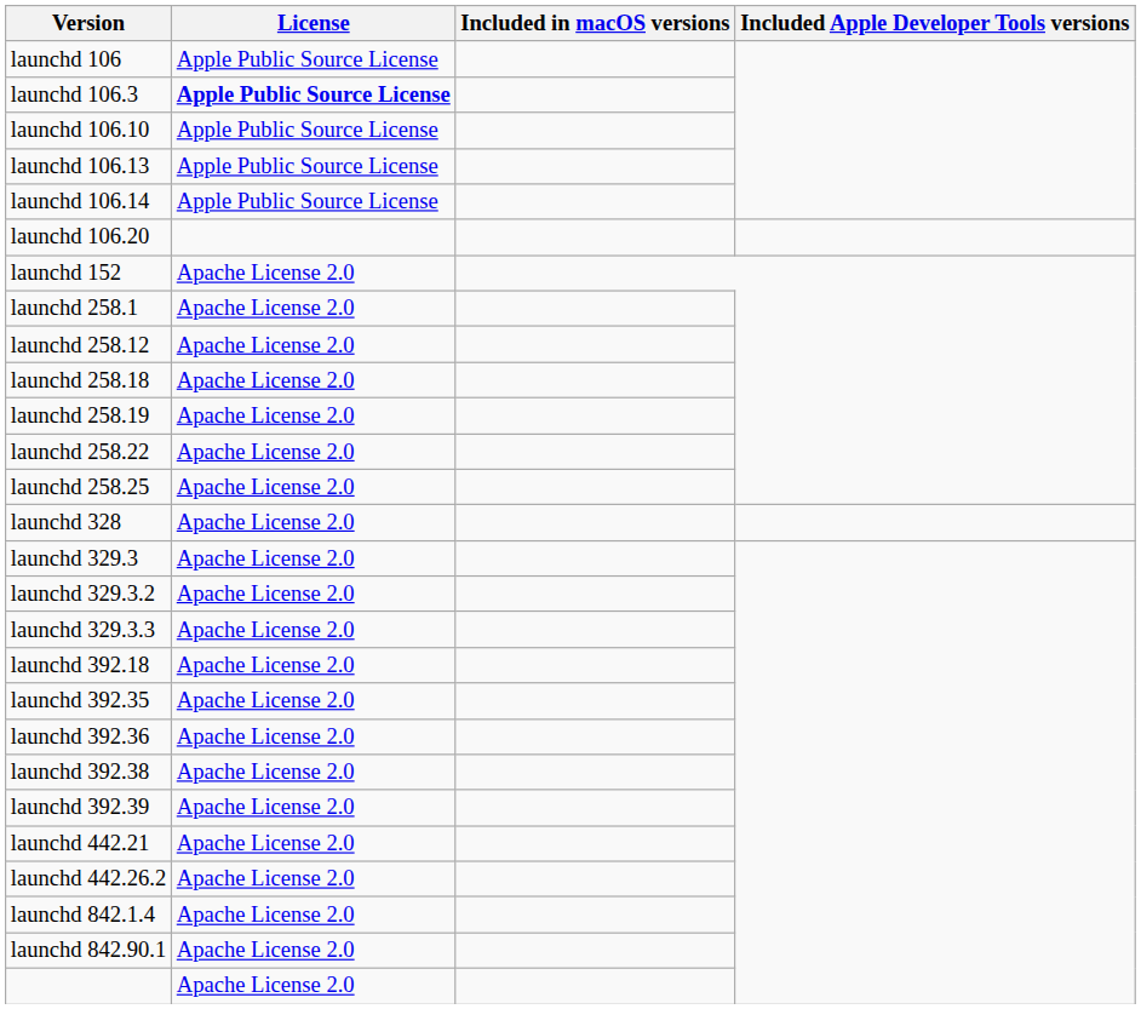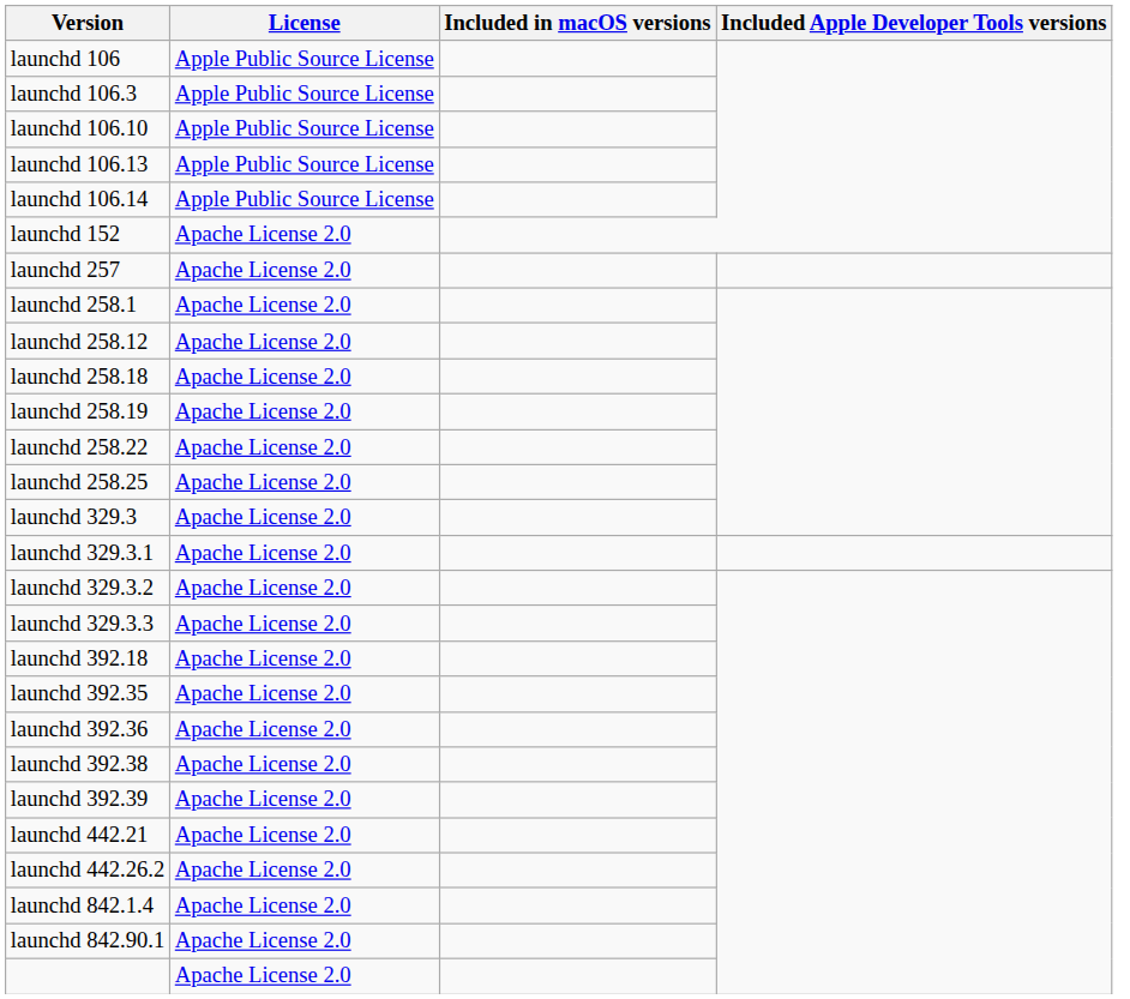launchd 106.3 | License: bold -> normal
- row: launchd 106.20
+ row: launchd 257 | Apache License 2.0
- row: launchd 328 | Apache License 2.0
+ row: launchd 329.3.1 | Apache License 2.0
